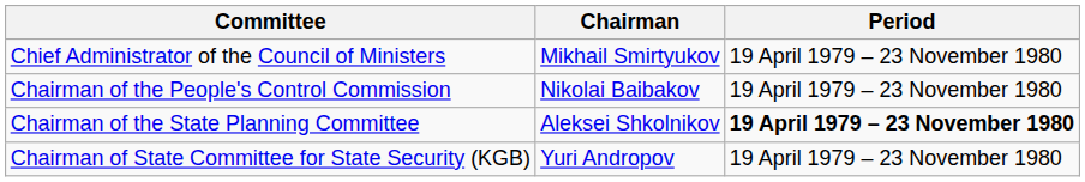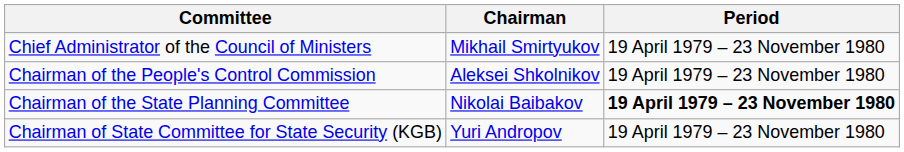Chairman of the People's Control Commission | Chairman: Nikolai Baibakov -> Aleksei Shkolnikov
Chairman of the State Planning Committee | Chairman: Aleksei Shkolnikov -> Nikolai Baibakov
